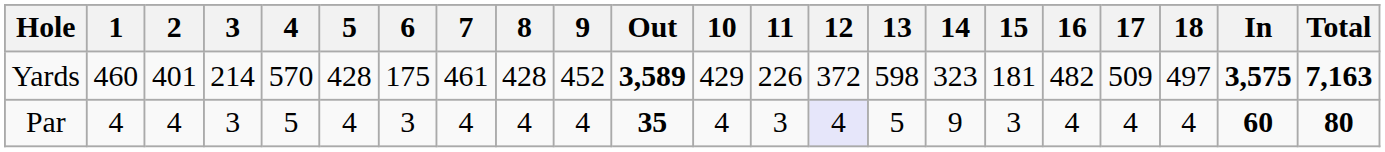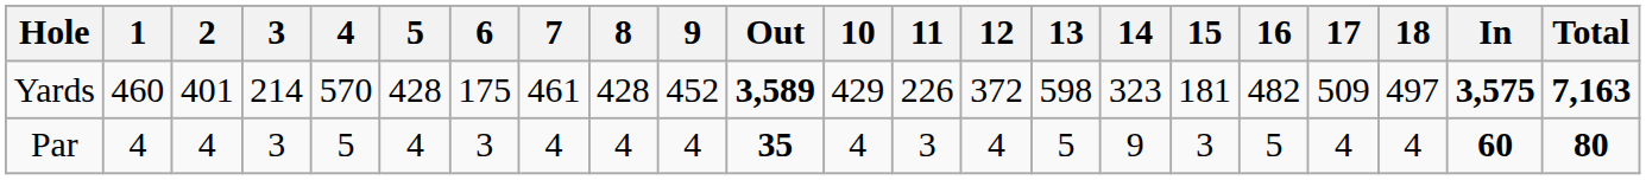Par | 12: lavender background -> no background
Par | 16: 4 -> 5
